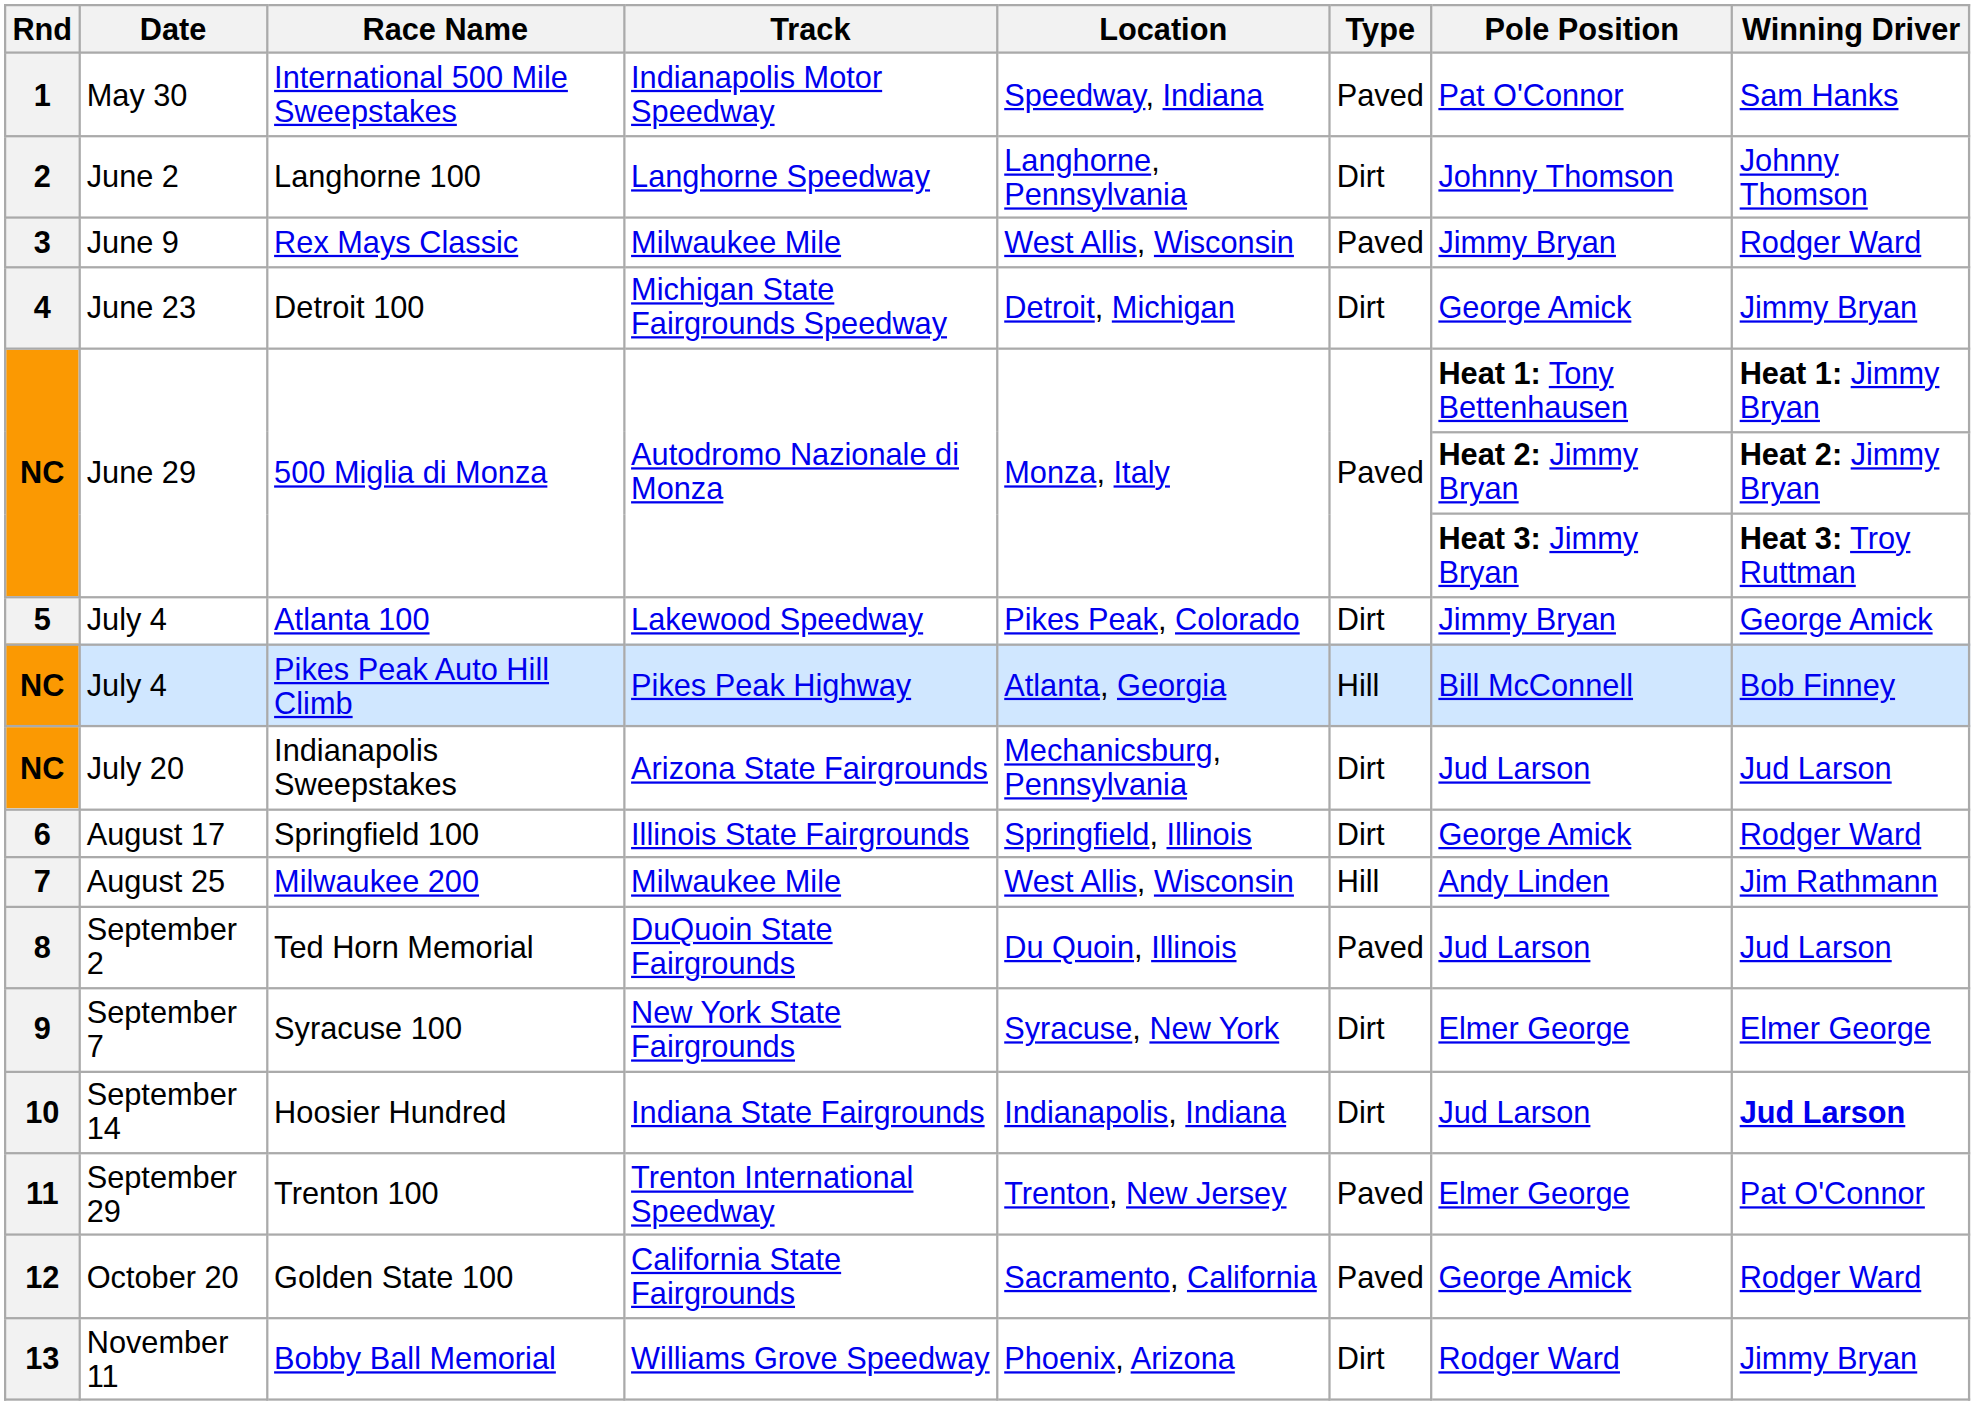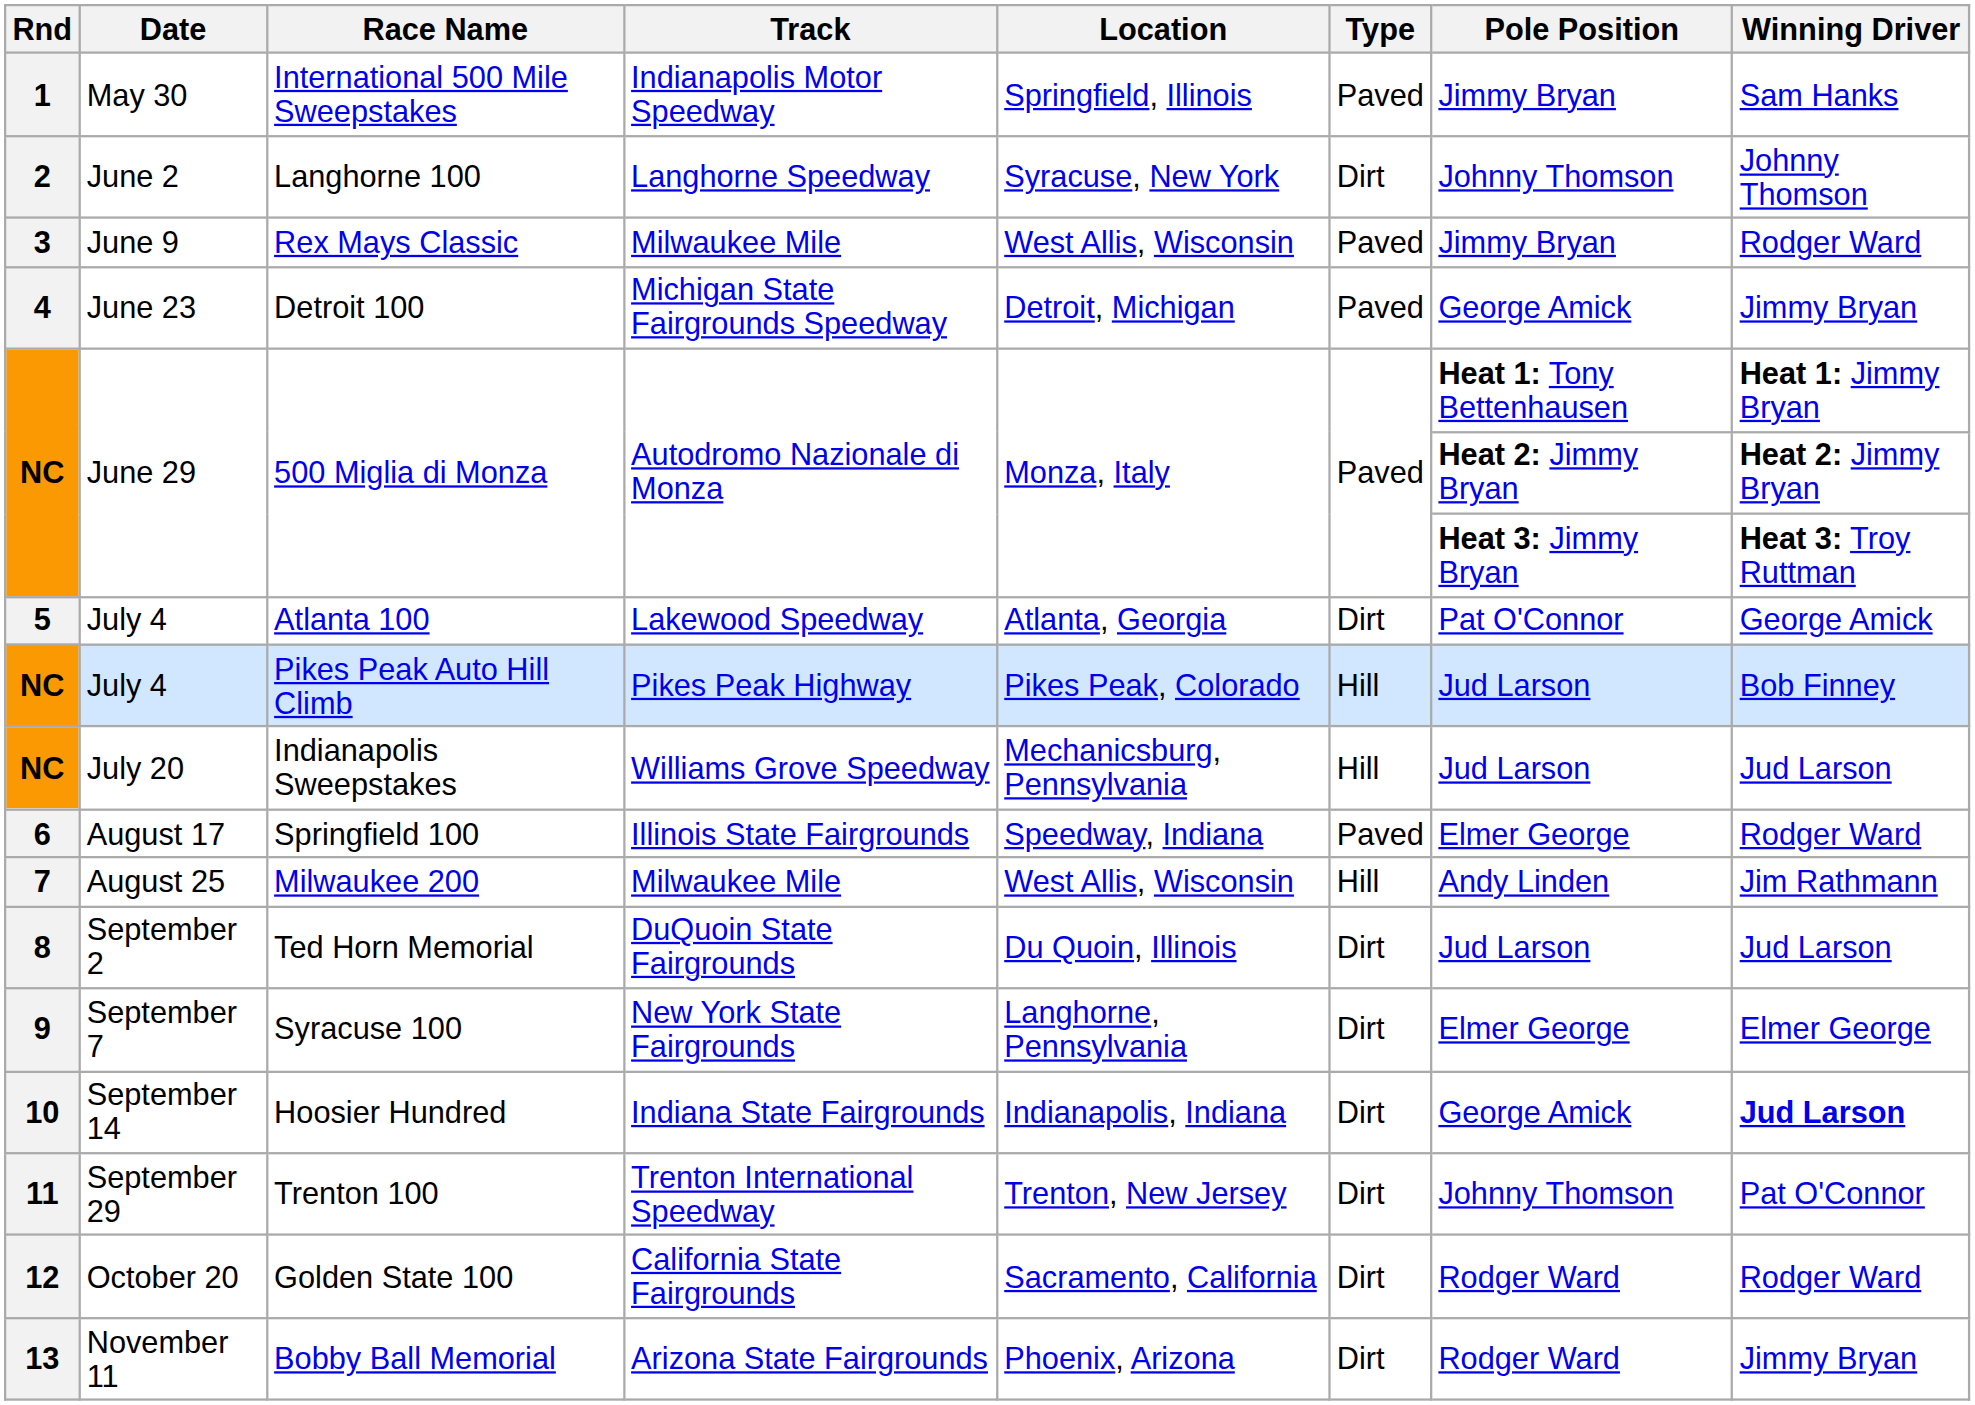International 500 Mile Sweepstakes | Location: Speedway, Indiana -> Springfield, Illinois
International 500 Mile Sweepstakes | Pole Position: Pat O'Connor -> Jimmy Bryan
Langhorne 100 | Location: Langhorne, Pennsylvania -> Syracuse, New York
Detroit 100 | Type: Dirt -> Paved
Atlanta 100 | Location: Pikes Peak, Colorado -> Atlanta, Georgia
Atlanta 100 | Pole Position: Jimmy Bryan -> Pat O'Connor
Pikes Peak Auto Hill Climb | Location: Atlanta, Georgia -> Pikes Peak, Colorado
Pikes Peak Auto Hill Climb | Pole Position: Bill McConnell -> Jud Larson
Indianapolis Sweepstakes | Track: Arizona State Fairgrounds -> Williams Grove Speedway
Indianapolis Sweepstakes | Type: Dirt -> Hill
Springfield 100 | Location: Springfield, Illinois -> Speedway, Indiana
Springfield 100 | Type: Dirt -> Paved
Springfield 100 | Pole Position: George Amick -> Elmer George
Ted Horn Memorial | Type: Paved -> Dirt
Syracuse 100 | Location: Syracuse, New York -> Langhorne, Pennsylvania
Hoosier Hundred | Pole Position: Jud Larson -> George Amick
Trenton 100 | Type: Paved -> Dirt
Trenton 100 | Pole Position: Elmer George -> Johnny Thomson
Golden State 100 | Type: Paved -> Dirt
Golden State 100 | Pole Position: George Amick -> Rodger Ward
Bobby Ball Memorial | Track: Williams Grove Speedway -> Arizona State Fairgrounds
